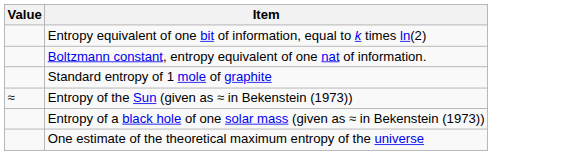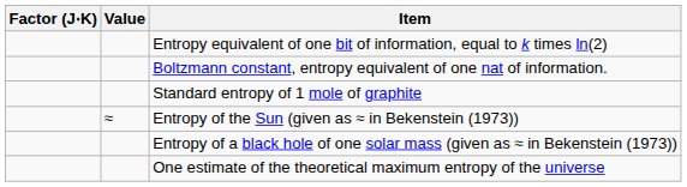+ column: Factor (J⋅K)
